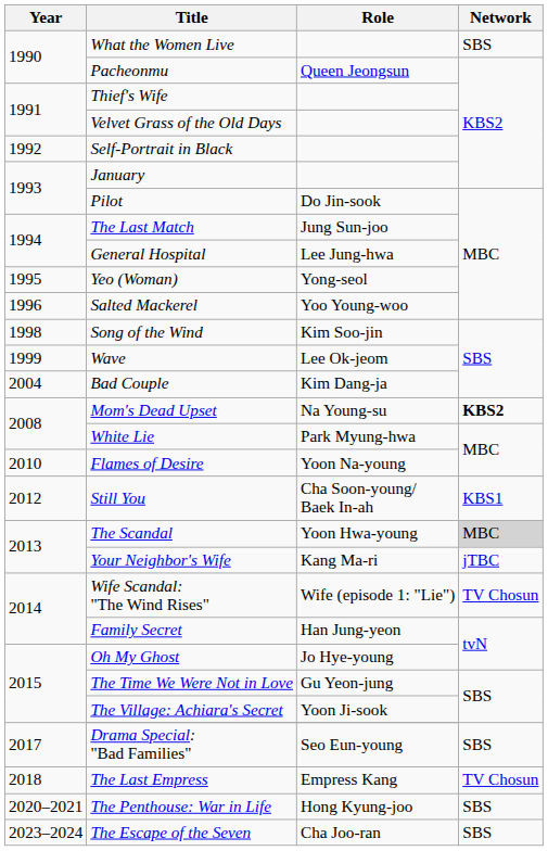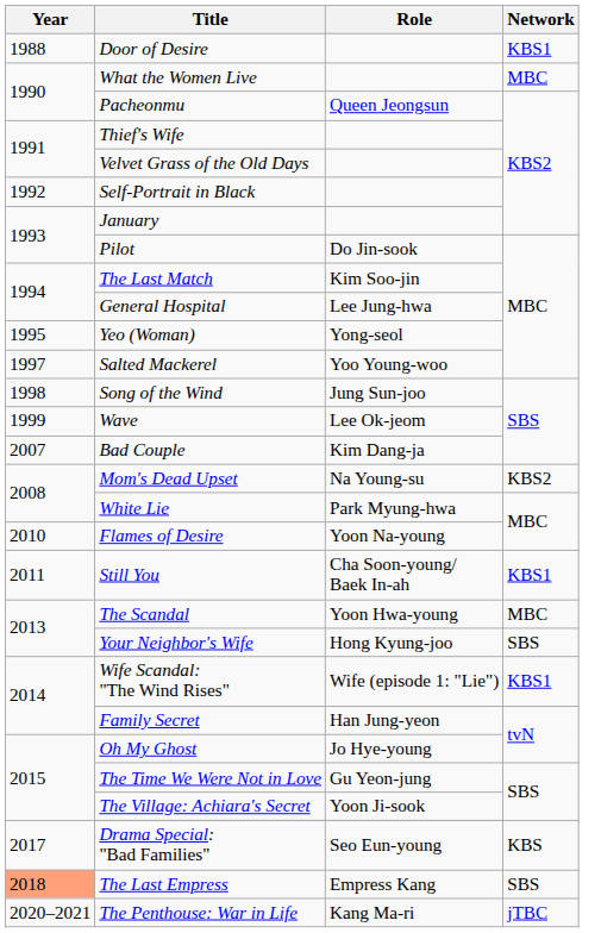+ row: 1988 | Door of Desire | KBS1
What the Women Live | Network: SBS -> MBC
The Last Match | Role: Jung Sun-joo -> Kim Soo-jin
Salted Mackerel | Year: 1996 -> 1997
Song of the Wind | Role: Kim Soo-jin -> Jung Sun-joo
Bad Couple | Year: 2004 -> 2007
Mom's Dead Upset | Network: bold -> normal
Still You | Year: 2012 -> 2011
The Scandal | Network: lightgrey background -> no background
Your Neighbor's Wife | Role: Kang Ma-ri -> Hong Kyung-joo
Your Neighbor's Wife | Network: jTBC -> SBS
Wife Scandal: "The Wind Rises" | Network: TV Chosun -> KBS1
Drama Special: "Bad Families" | Network: SBS -> KBS
The Last Empress | Year: no background -> lightsalmon background
The Last Empress | Network: TV Chosun -> SBS
The Penthouse: War in Life | Role: Hong Kyung-joo -> Kang Ma-ri
The Penthouse: War in Life | Network: SBS -> jTBC
- row: 2023–2024 | The Escape of the Seven | Cha Joo-ran | SBS
